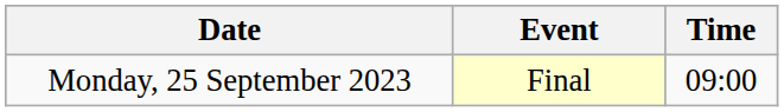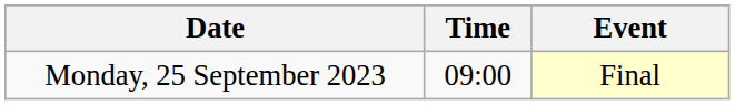columns swapped: Time <-> Event
